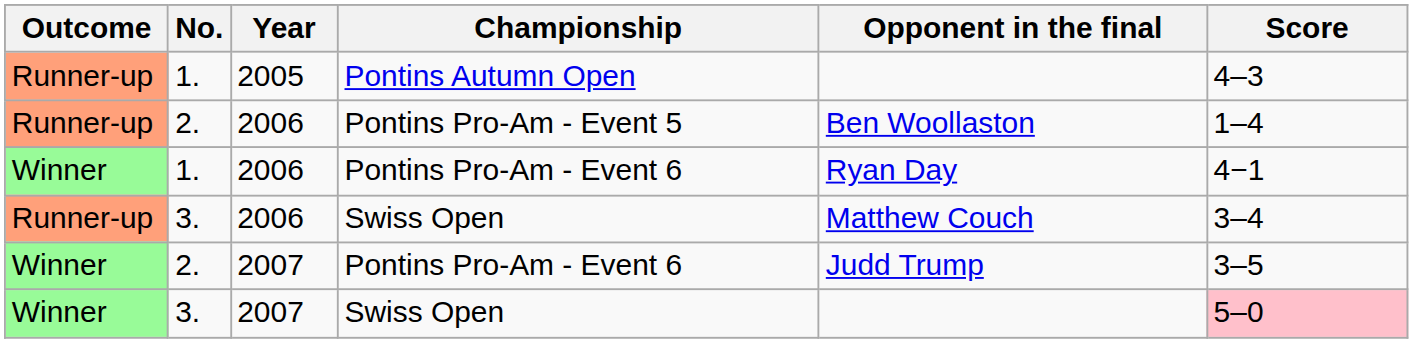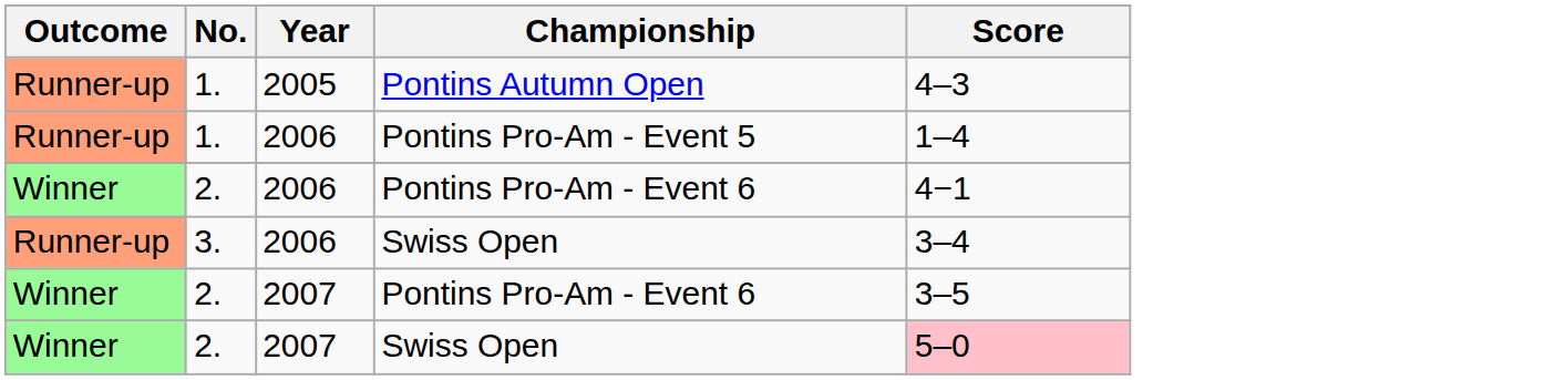- column: Opponent in the final | Ben Woollaston | Ryan Day | Matthew Couch | Judd Trump
Pontins Pro-Am - Event 5 | No.: 2. -> 1.
2006 / Pontins Pro-Am - Event 6 | No.: 1. -> 2.
2007 / Swiss Open | No.: 3. -> 2.
